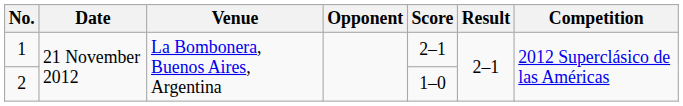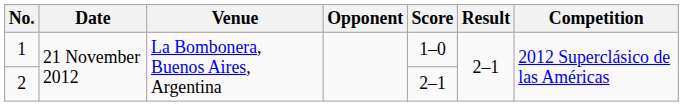1 | Score: 2–1 -> 1–0
2 | Score: 1–0 -> 2–1
